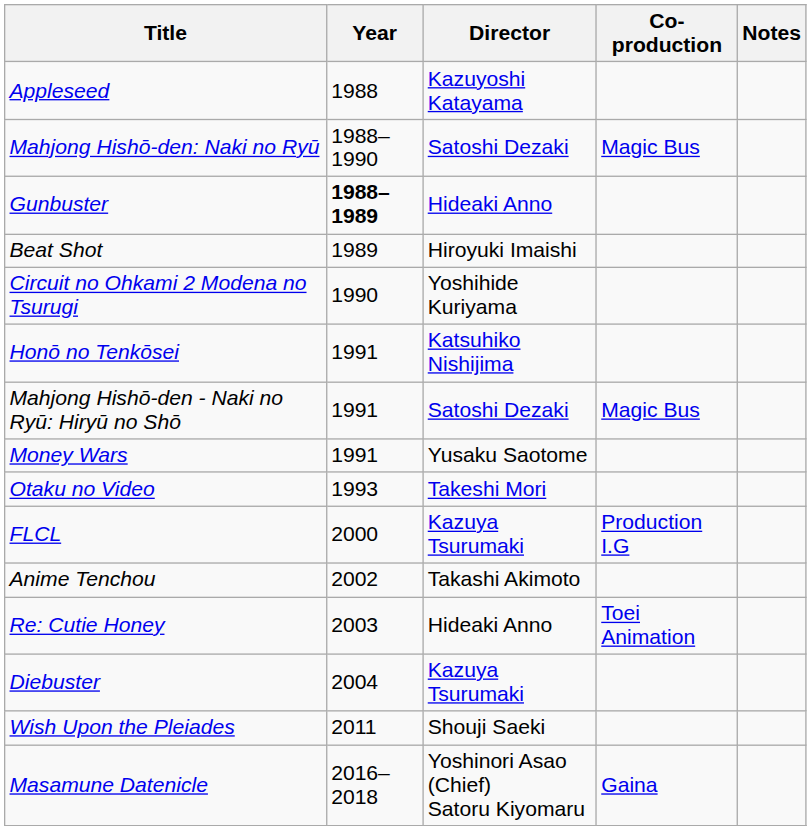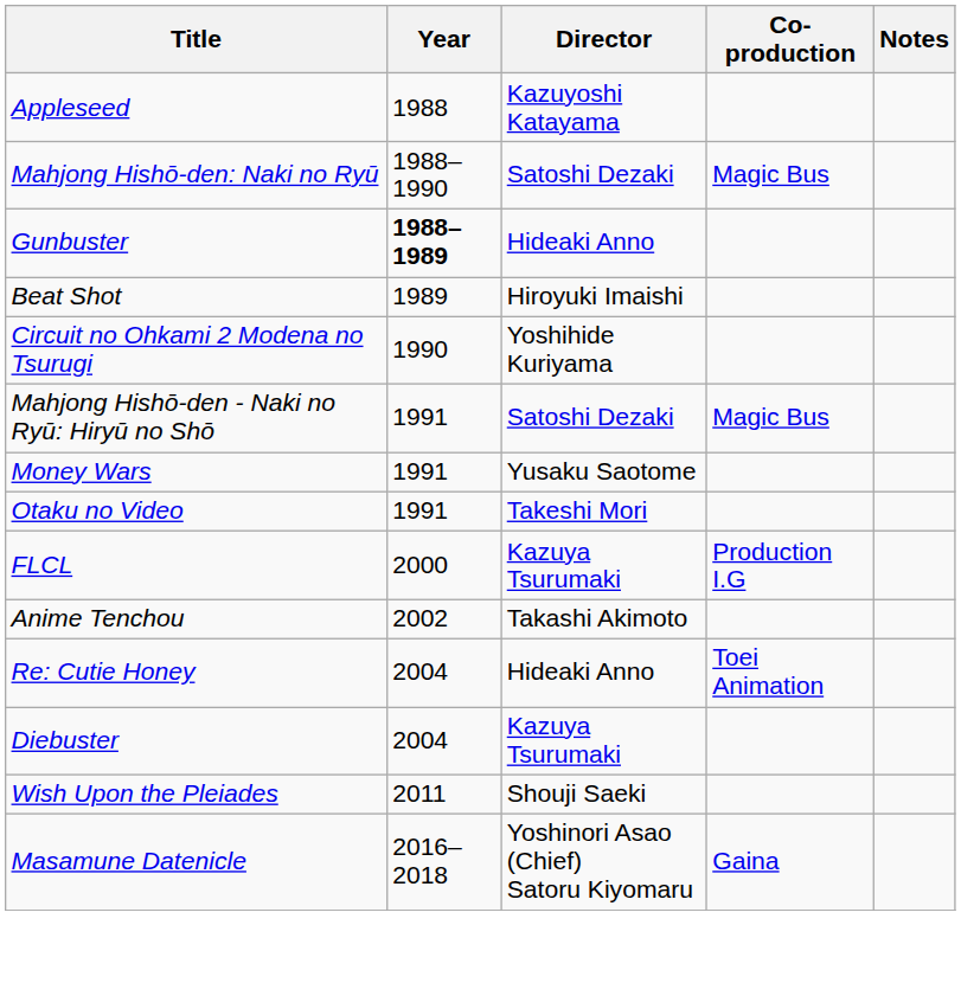- row: Honō no Tenkōsei | 1991 | Katsuhiko Nishijima
Otaku no Video | Year: 1993 -> 1991
Re: Cutie Honey | Year: 2003 -> 2004
